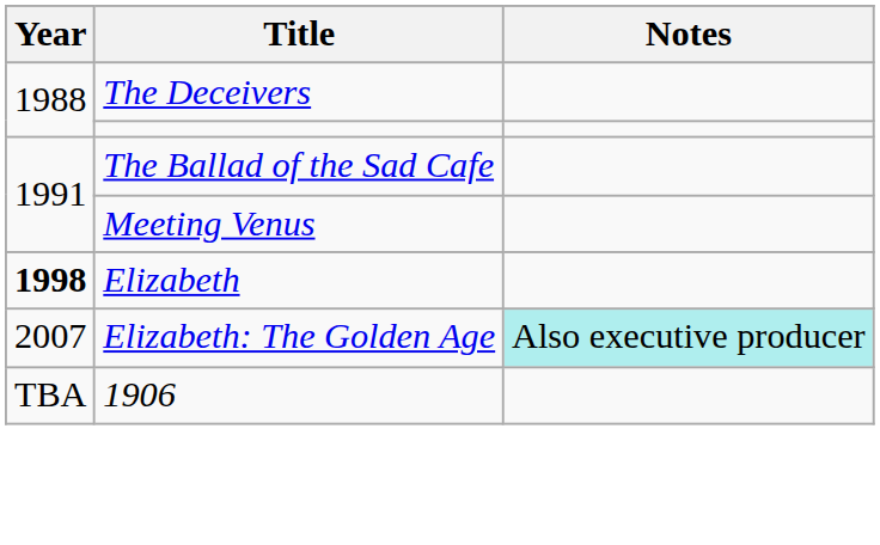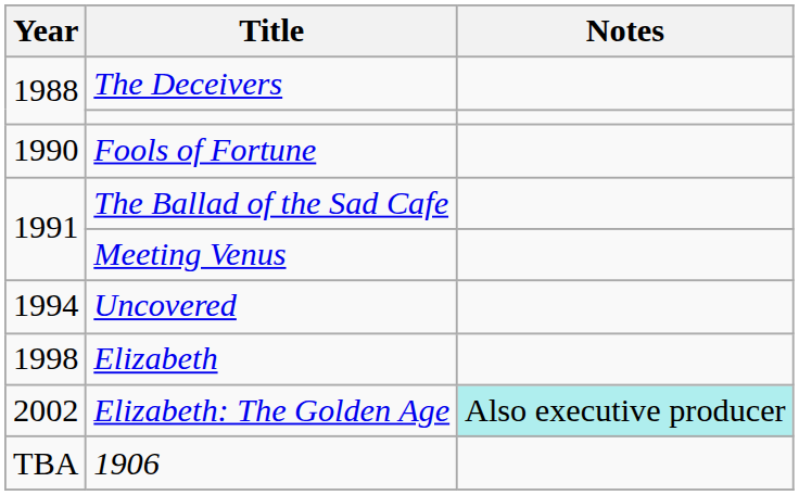+ row: 1990 | Fools of Fortune
+ row: 1994 | Uncovered
Elizabeth | Year: bold -> normal
Elizabeth: The Golden Age | Year: 2007 -> 2002
